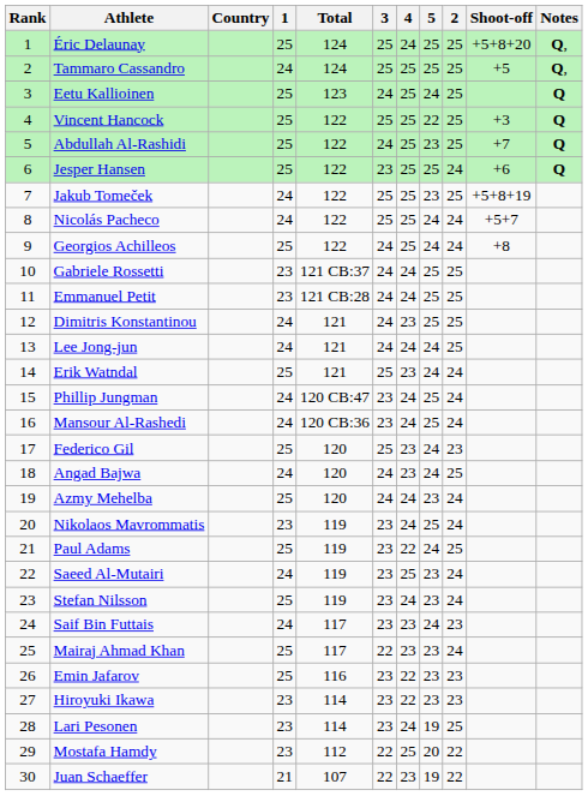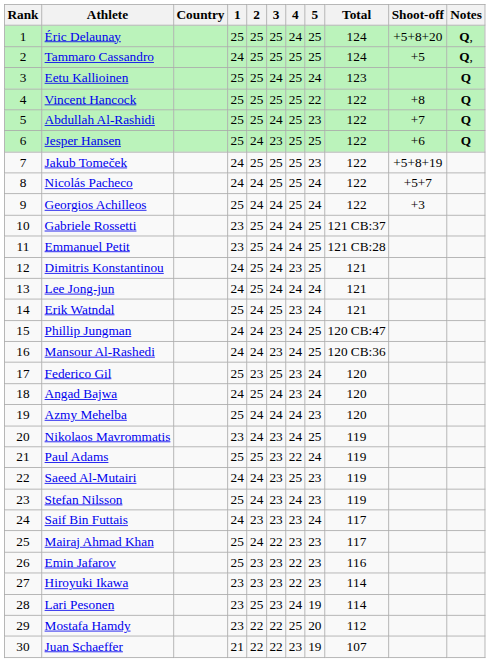columns swapped: 2 <-> Total
Vincent Hancock | Shoot-off: +3 -> +8
Georgios Achilleos | Shoot-off: +8 -> +3
